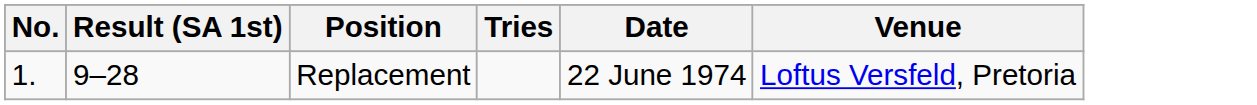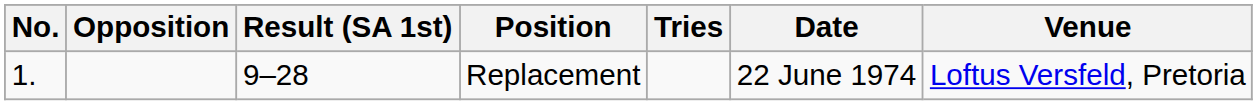+ column: Opposition
